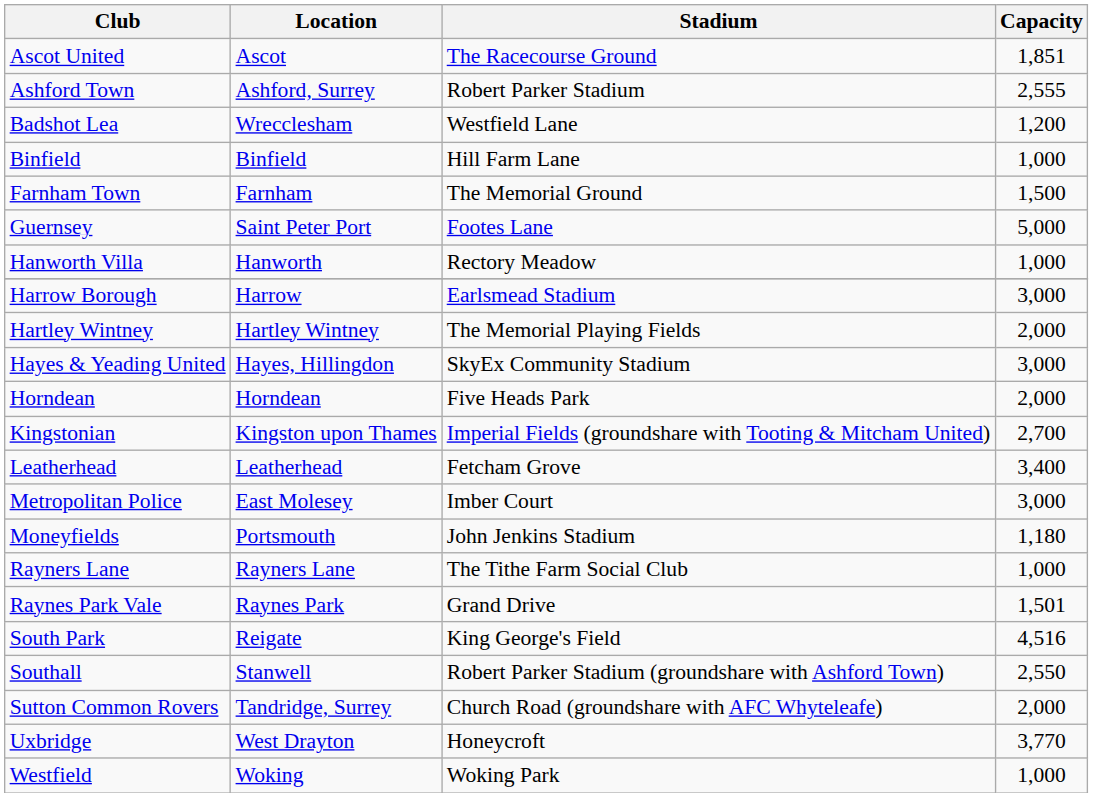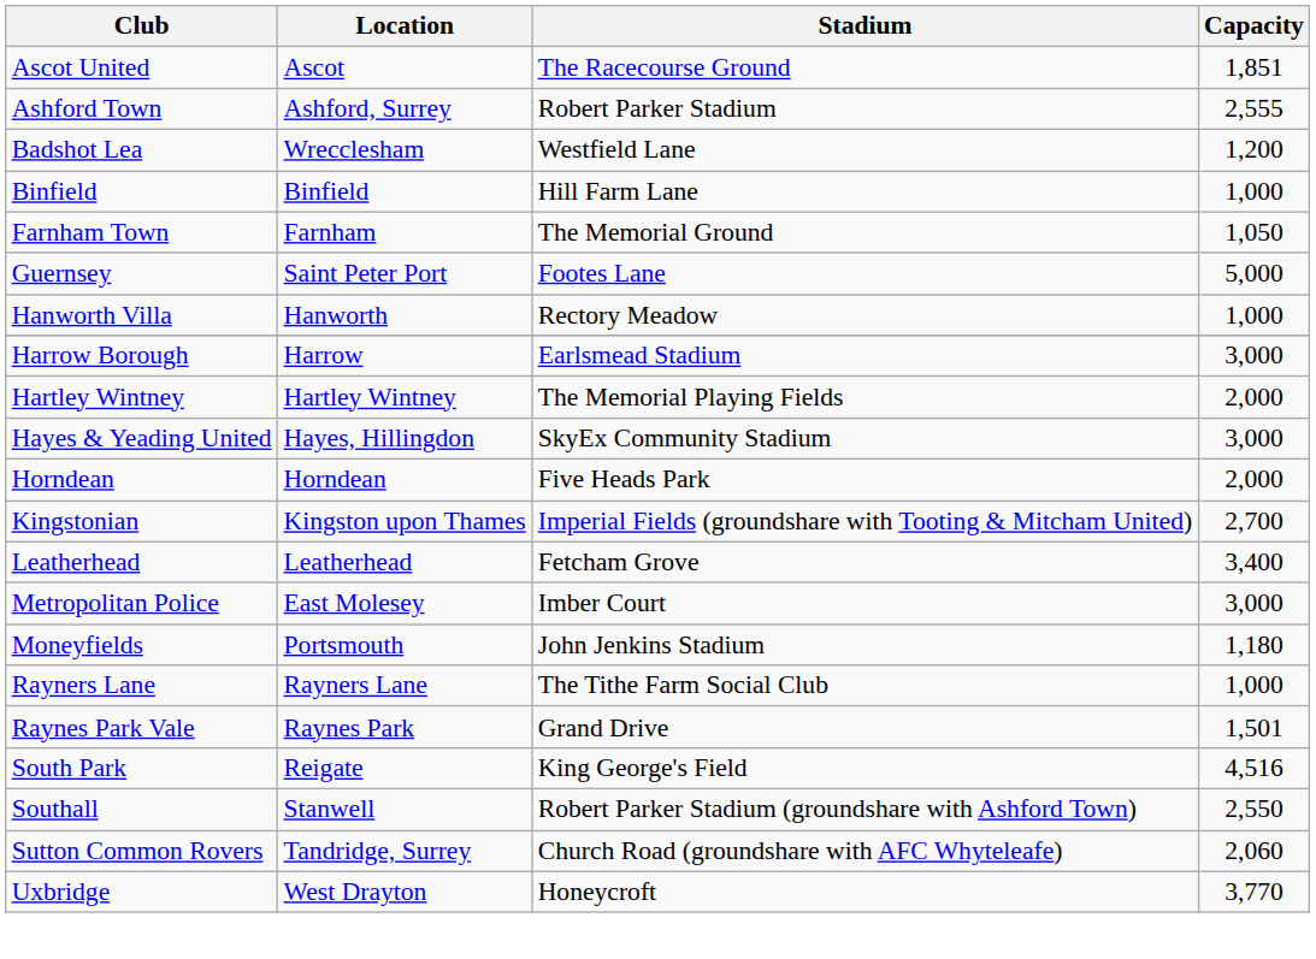Farnham Town | Capacity: 1,500 -> 1,050
Sutton Common Rovers | Capacity: 2,000 -> 2,060
- row: Westfield | Woking | Woking Park | 1,000
